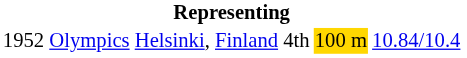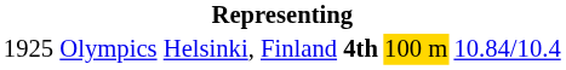Olympics | column 1: 1952 -> 1925
Olympics | column 4: normal -> bold
